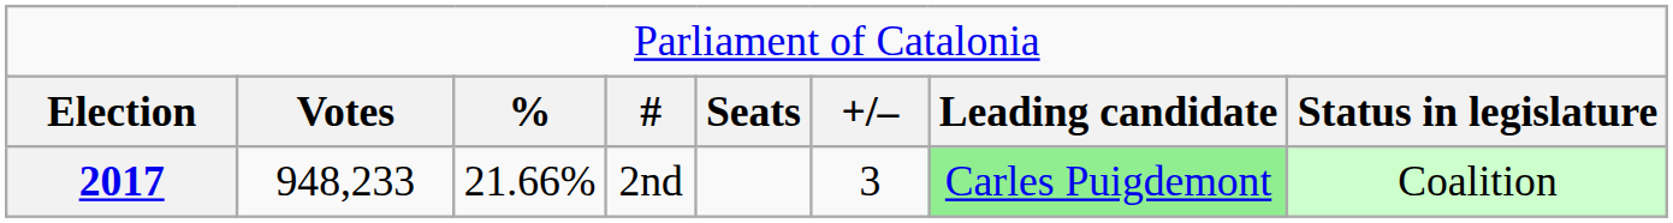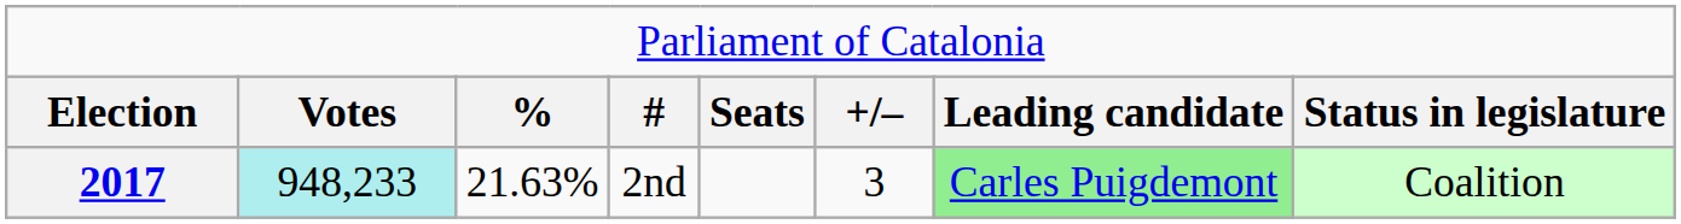2017 | column 2: no background -> paleturquoise background
2017 | column 3: 21.66% -> 21.63%
